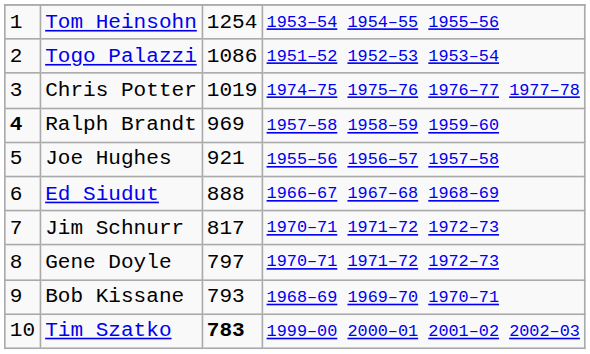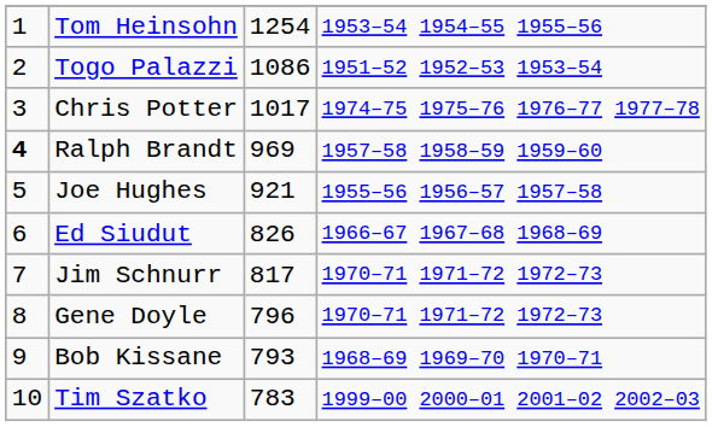Chris Potter | column 3: 1019 -> 1017
Ed Siudut | column 3: 888 -> 826
Gene Doyle | column 3: 797 -> 796
Tim Szatko | column 3: bold -> normal
